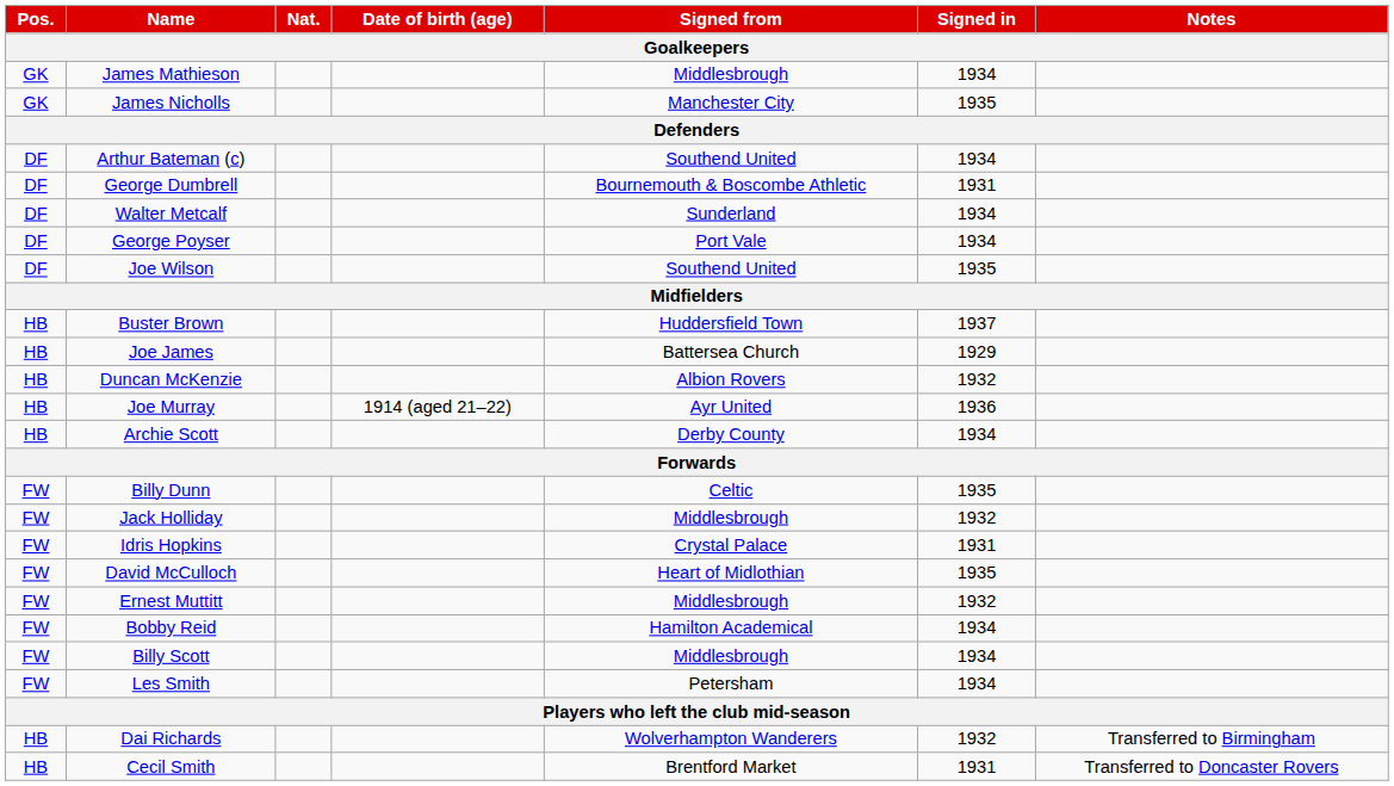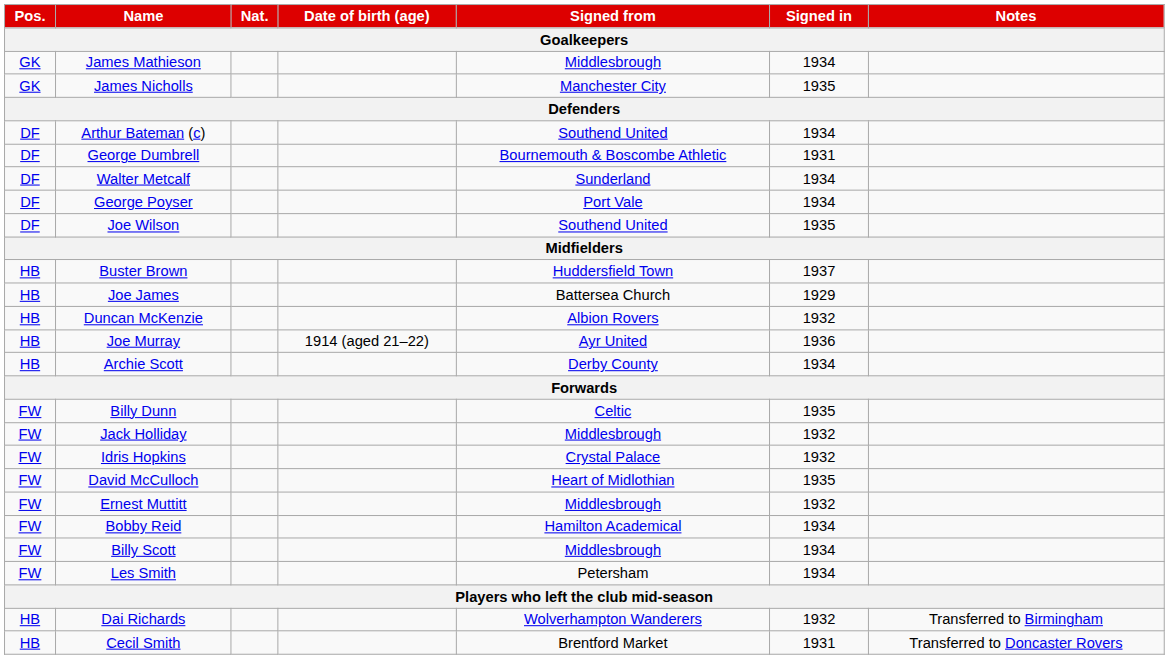Idris Hopkins | Signed in: 1931 -> 1932
